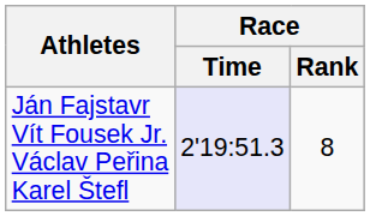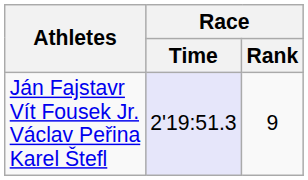Ján Fajstavr Vít Fousek Jr. Václav Peřina Karel Štefl | Race / Rank: 8 -> 9
